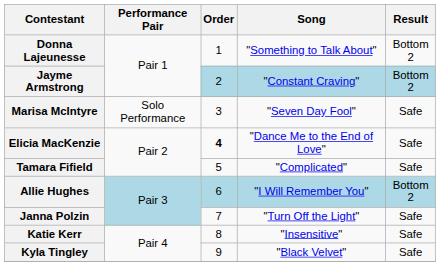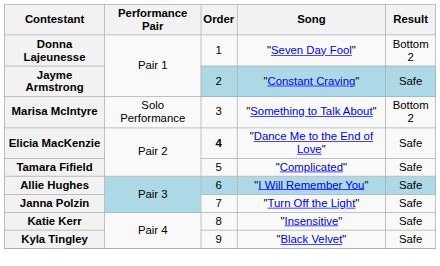Donna Lajeunesse | Song: "Something to Talk About" -> "Seven Day Fool"
Jayme Armstrong | Result: Bottom 2 -> Safe
Marisa McIntyre | Song: "Seven Day Fool" -> "Something to Talk About"
Marisa McIntyre | Result: Safe -> Bottom 2
Allie Hughes | Result: Bottom 2 -> Safe
